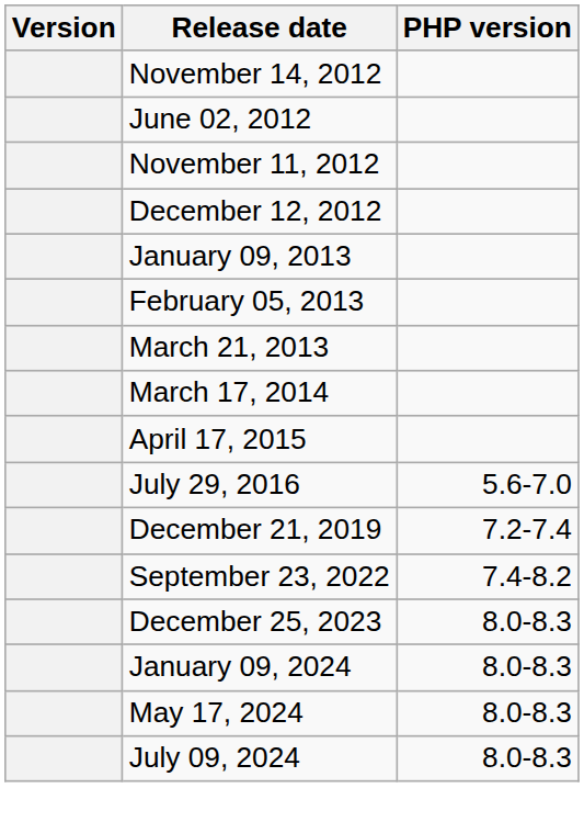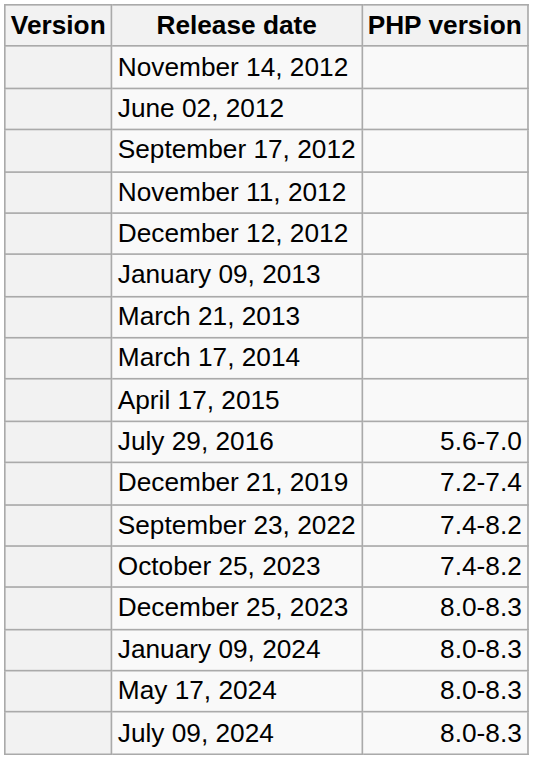+ row: September 17, 2012
- row: February 05, 2013
+ row: October 25, 2023 | 7.4-8.2
